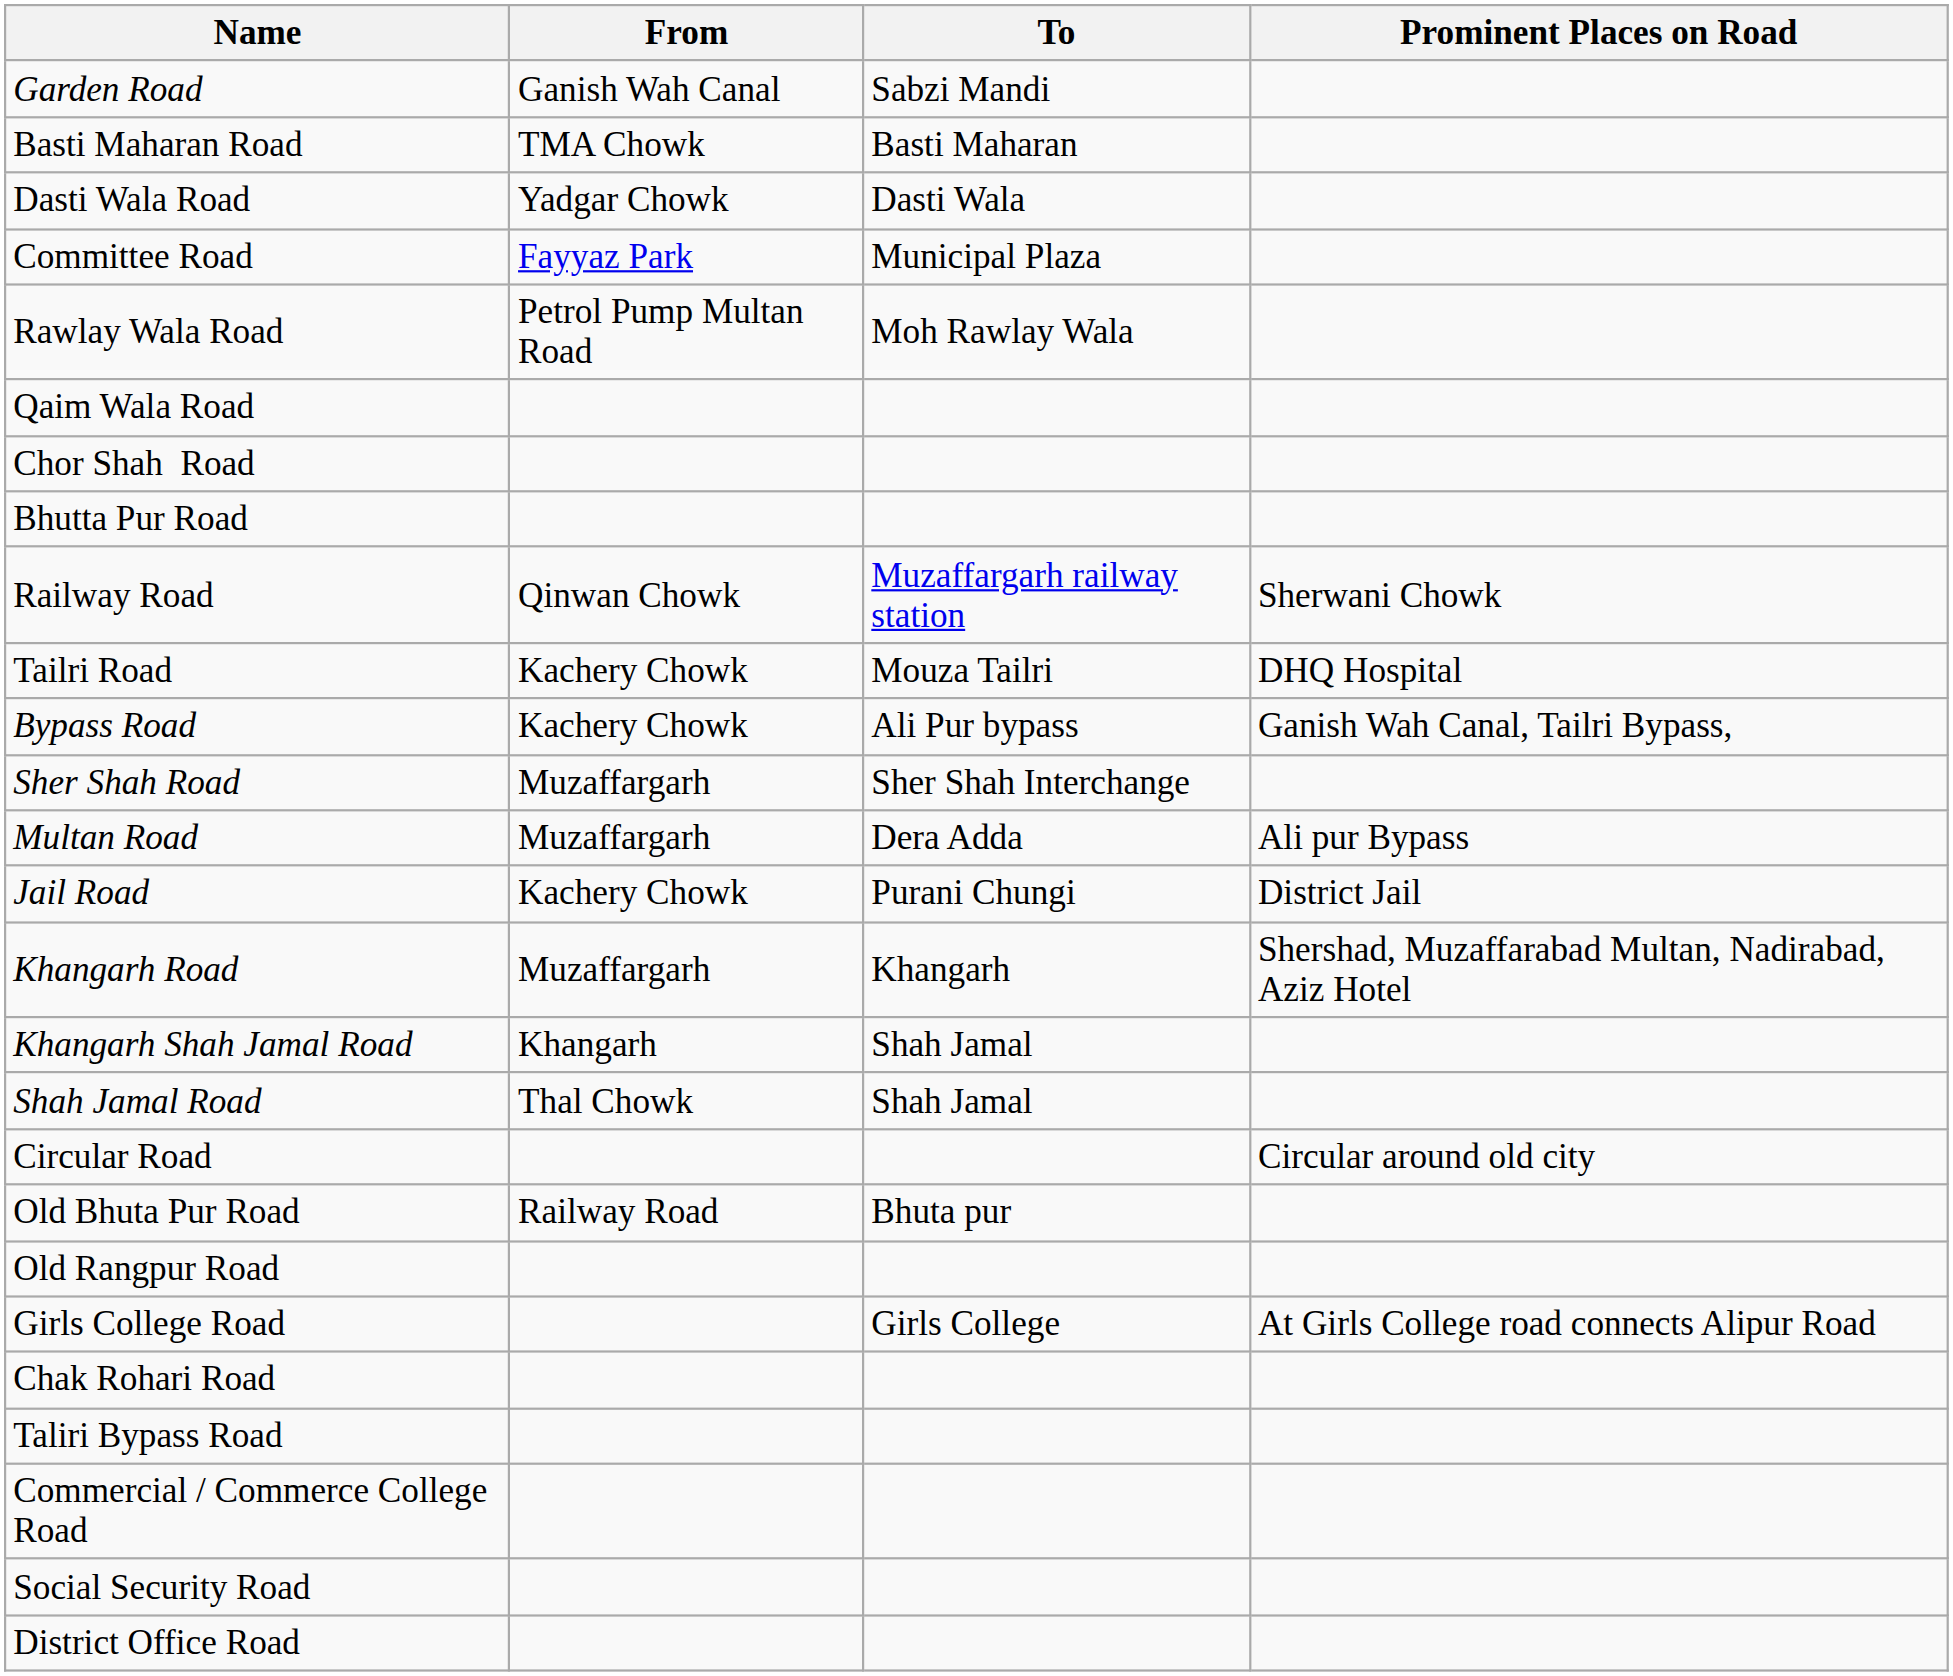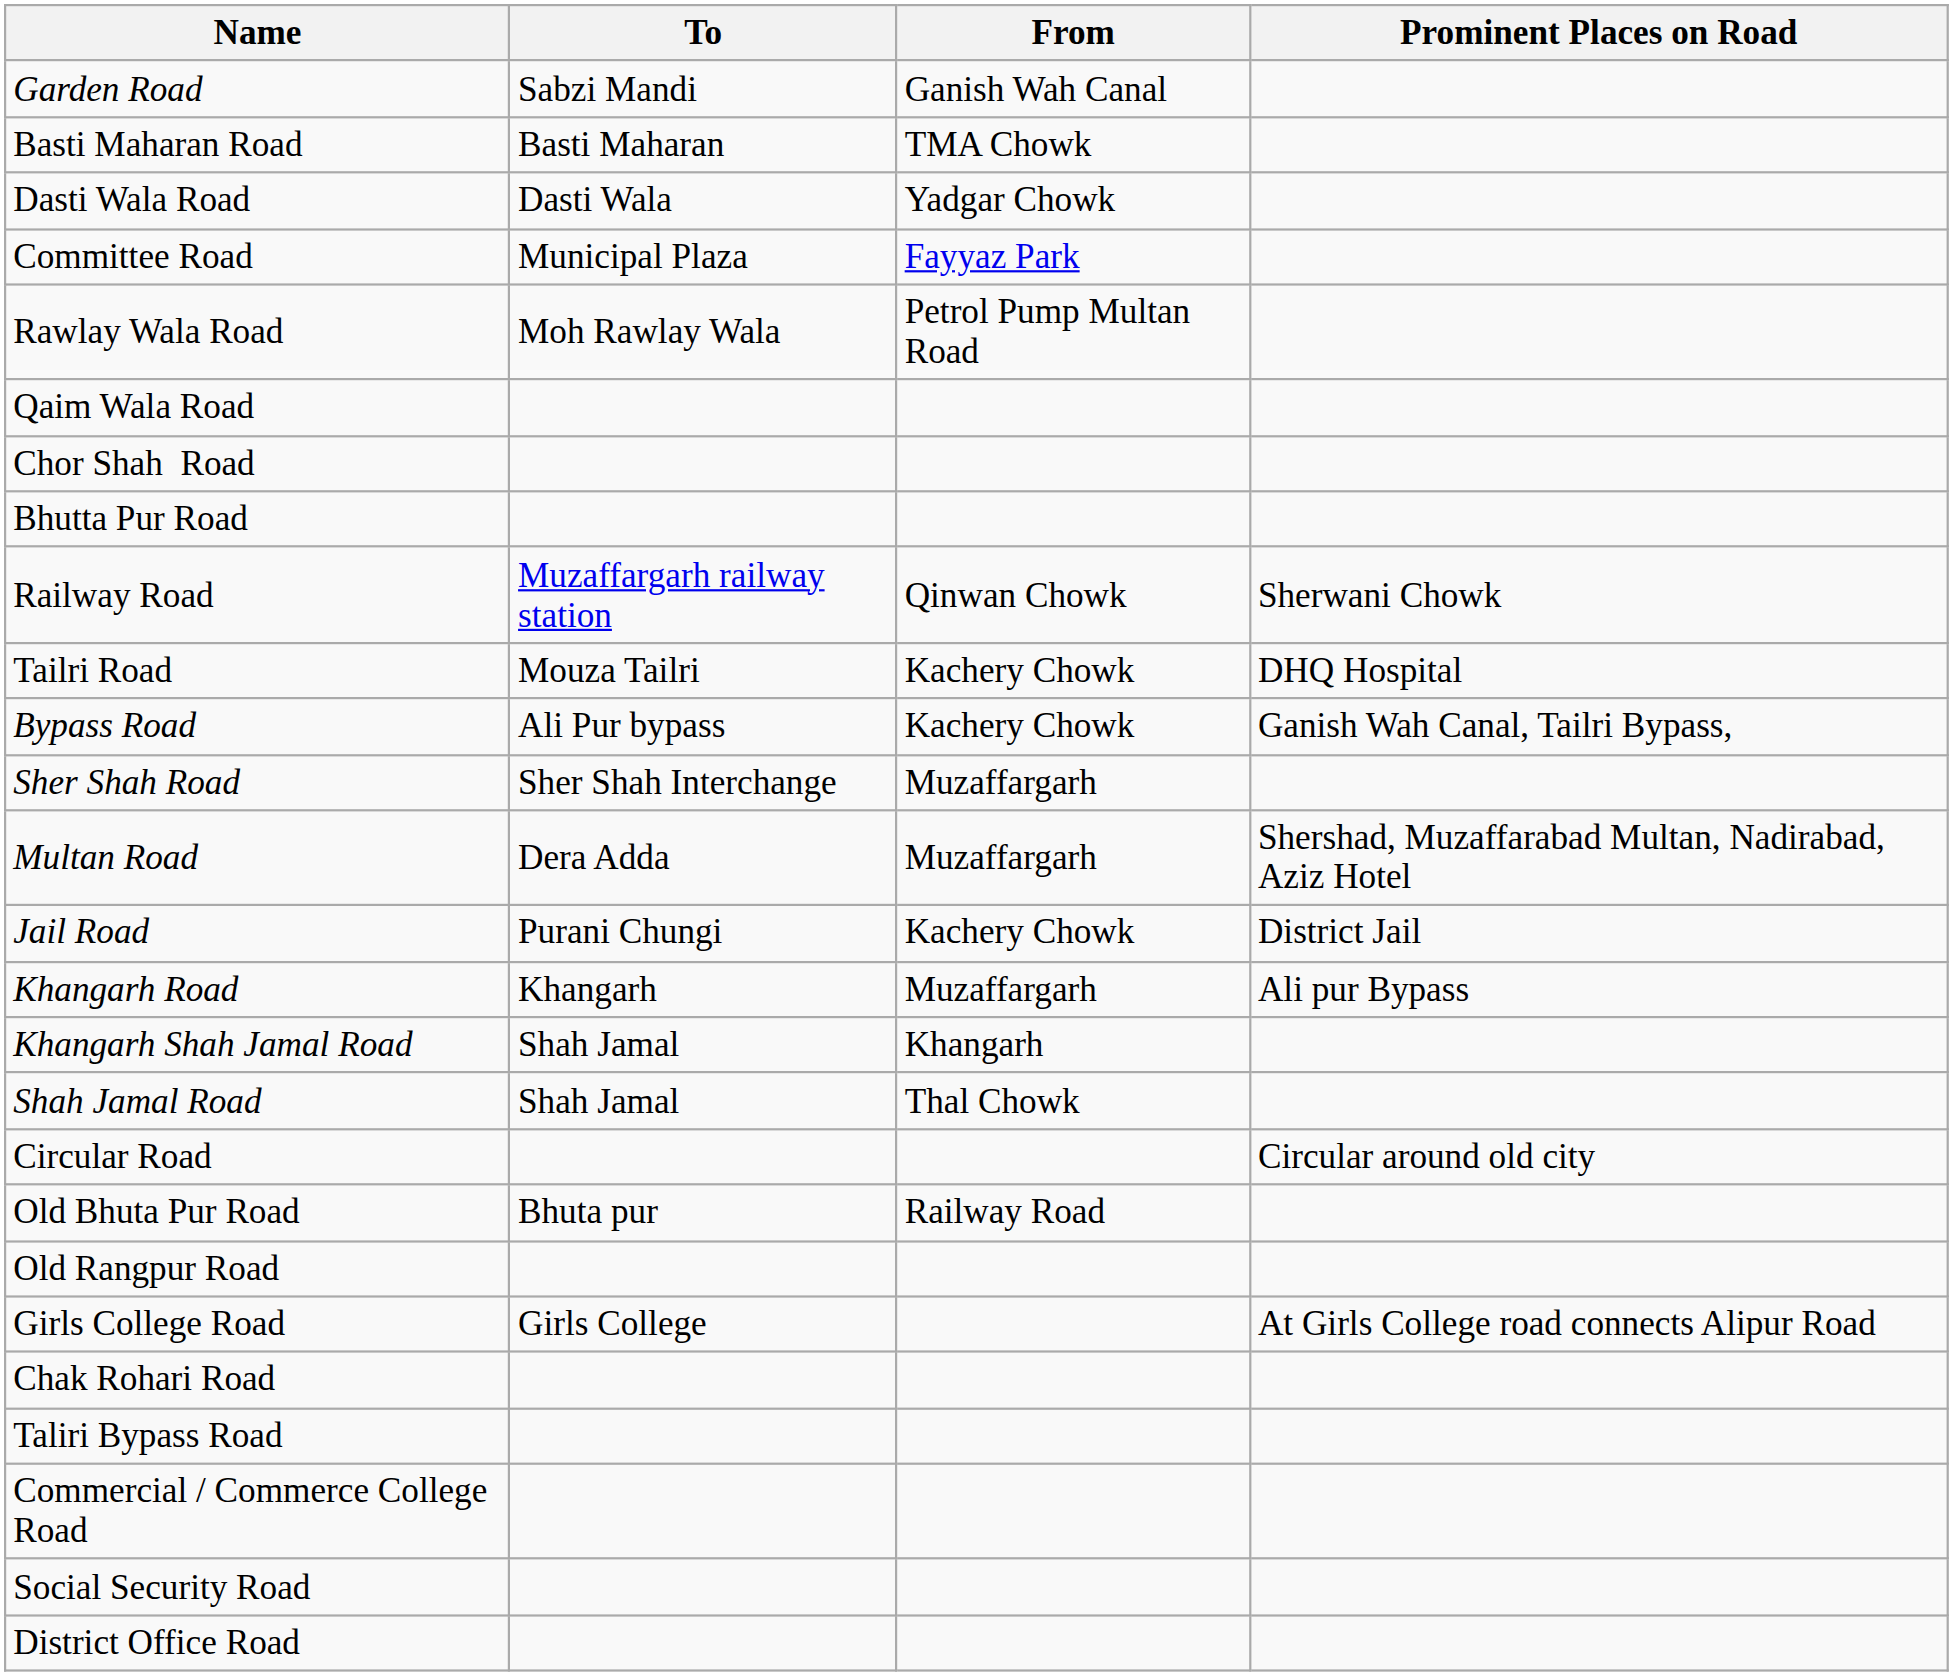columns swapped: From <-> To
Multan Road | Prominent Places on Road: Ali pur Bypass -> Shershad, Muzaffarabad Multan, Nadirabad, Aziz Hotel
Khangarh Road | Prominent Places on Road: Shershad, Muzaffarabad Multan, Nadirabad, Aziz Hotel -> Ali pur Bypass
